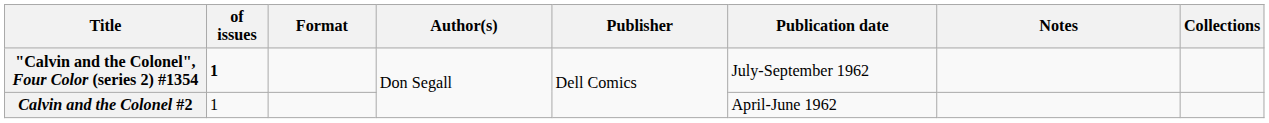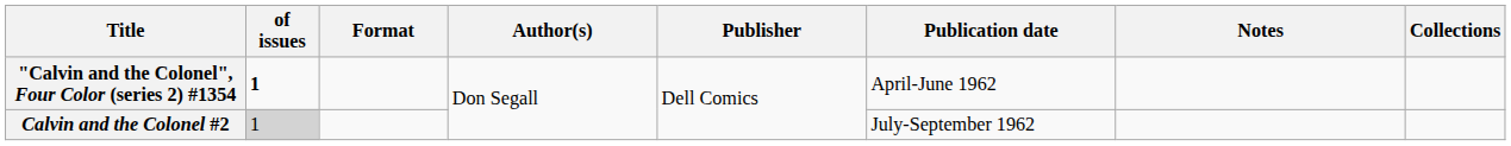"Calvin and the Colonel", Four Color (series 2) #1354 | Publication date: July-September 1962 -> April-June 1962
Calvin and the Colonel #2 | of issues: no background -> lightgrey background
Calvin and the Colonel #2 | Publication date: April-June 1962 -> July-September 1962
